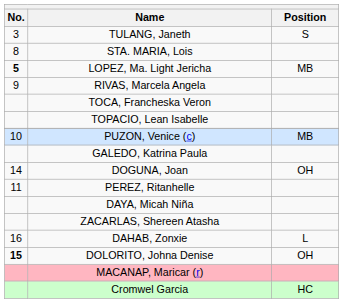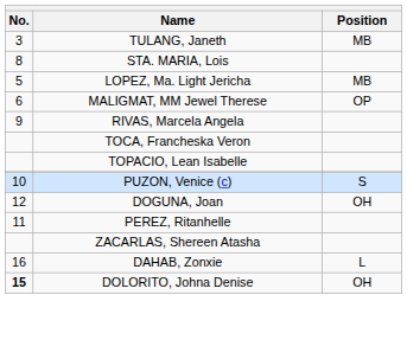TULANG, Janeth | Position: S -> MB
LOPEZ, Ma. Light Jericha | No.: bold -> normal
+ row: 6 | MALIGMAT, MM Jewel Therese | OP
PUZON, Venice (c) | Position: MB -> S
- row: GALEDO, Katrina Paula
DOGUNA, Joan | No.: 14 -> 12
- row: DAYA, Micah Niña
- row: MACANAP, Maricar (r)
- row: Cromwel Garcia | HC
